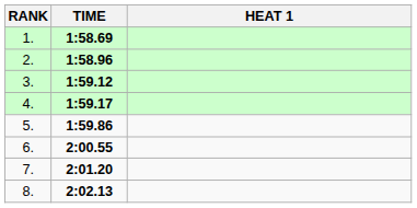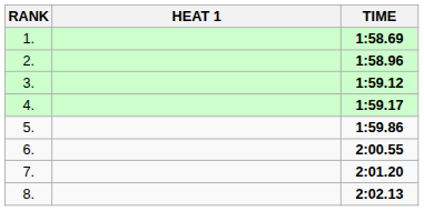columns swapped: HEAT 1 <-> TIME
